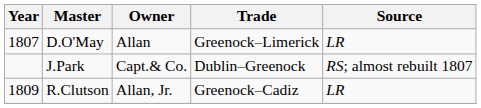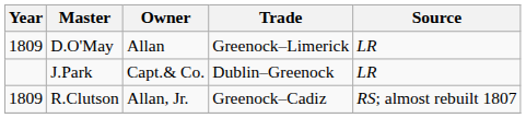D.O'May | Year: 1807 -> 1809
J.Park | Source: RS; almost rebuilt 1807 -> LR
R.Clutson | Source: LR -> RS; almost rebuilt 1807
